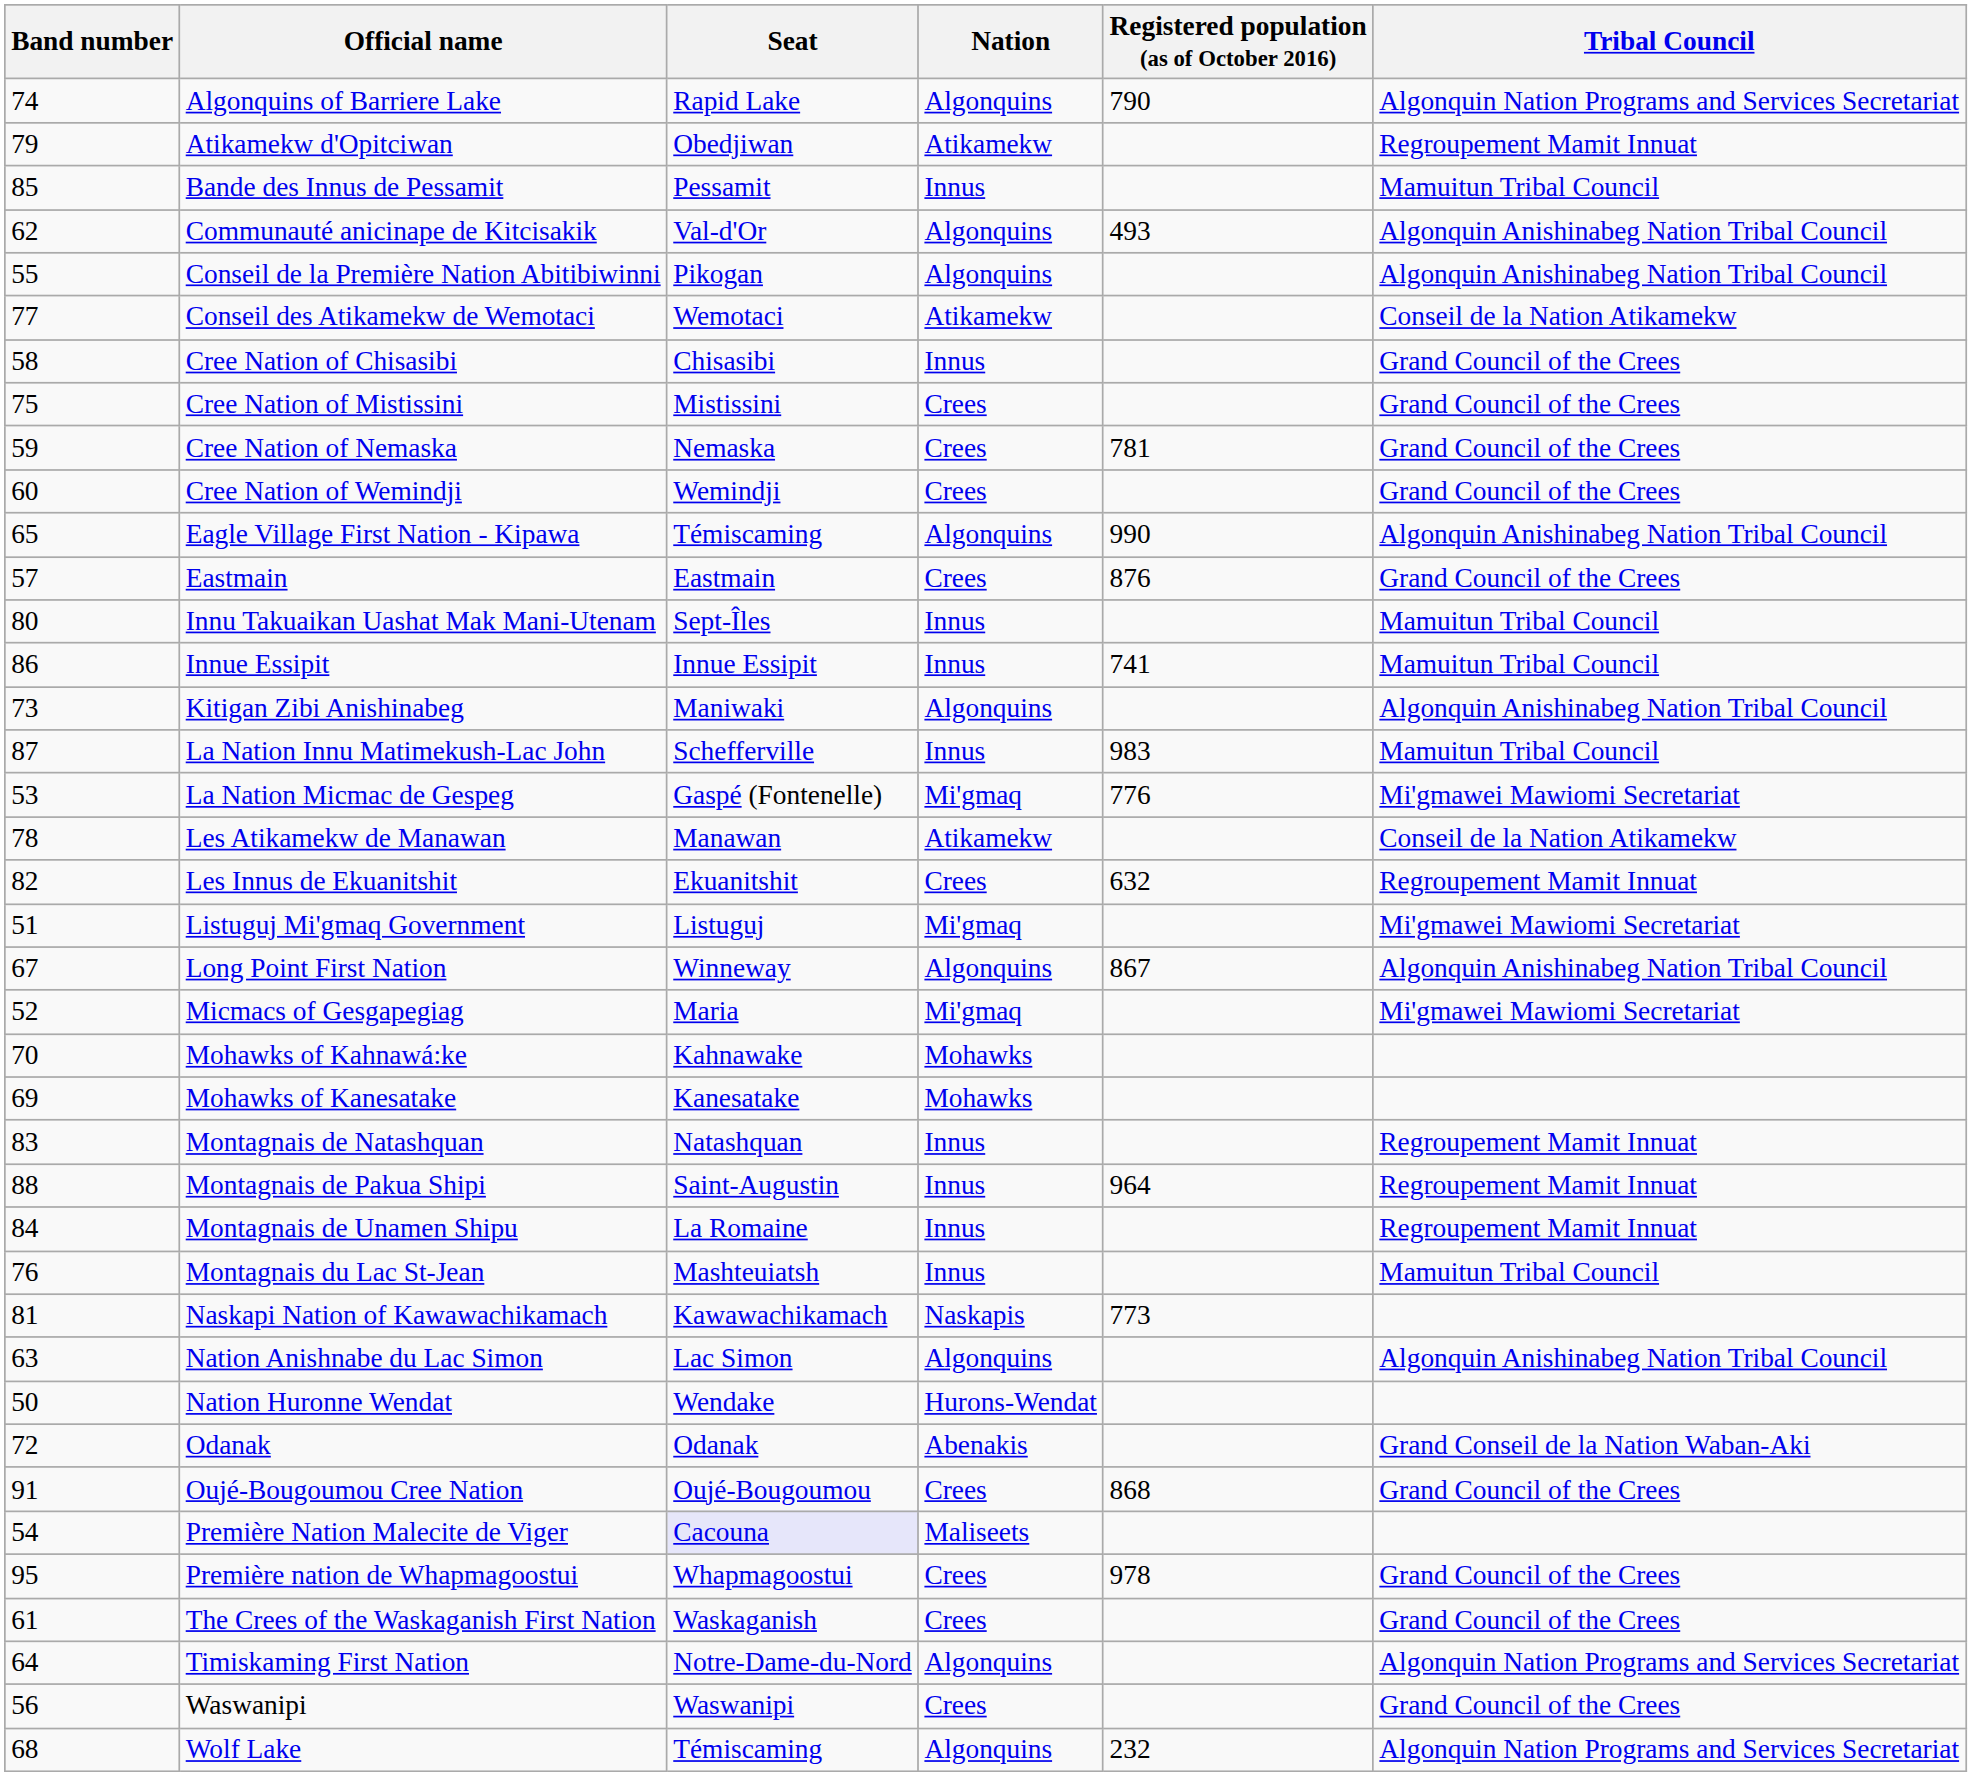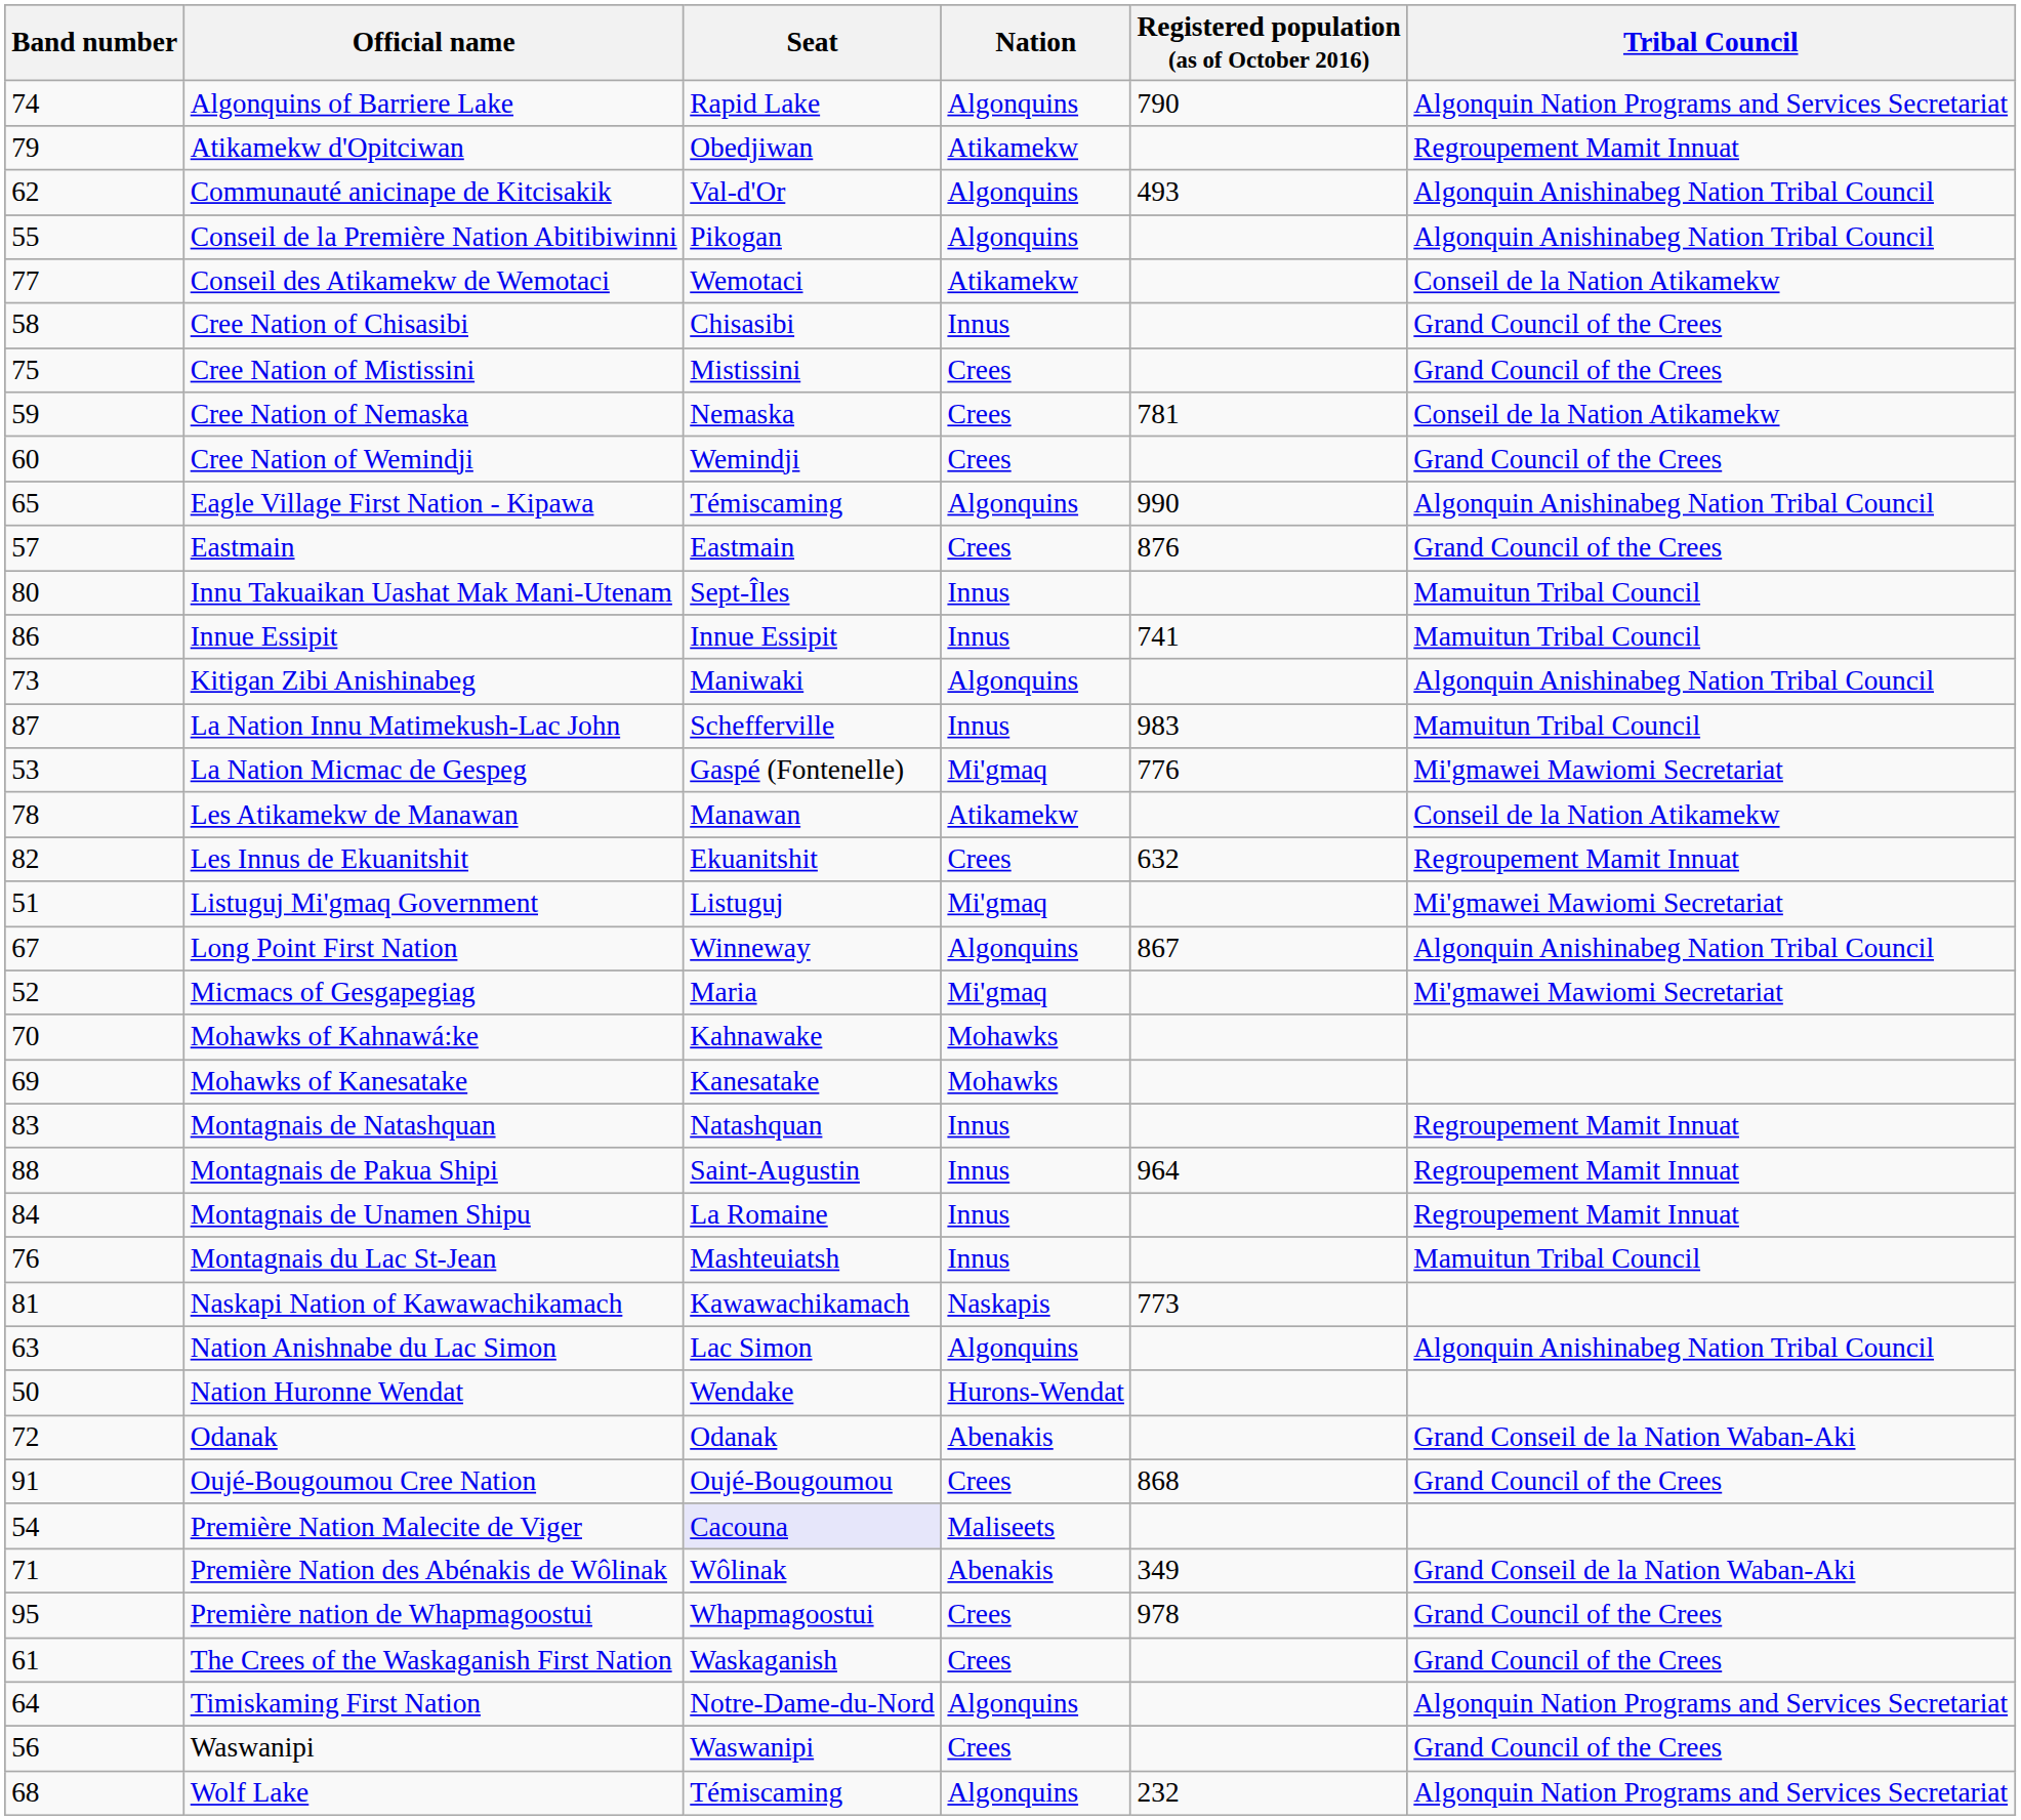- row: 85 | Bande des Innus de Pessamit | Pessamit | Innus | Mamuitun Tribal Council
Cree Nation of Nemaska | Tribal Council: Grand Council of the Crees -> Conseil de la Nation Atikamekw
+ row: 71 | Première Nation des Abénakis de Wôlinak | Wôlinak | Abenakis | 349 | Grand Conseil de la Nation Waban-Aki
